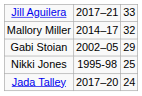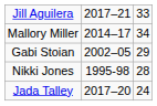Mallory Miller | column 3: 32 -> 34
Nikki Jones | column 3: 25 -> 28
